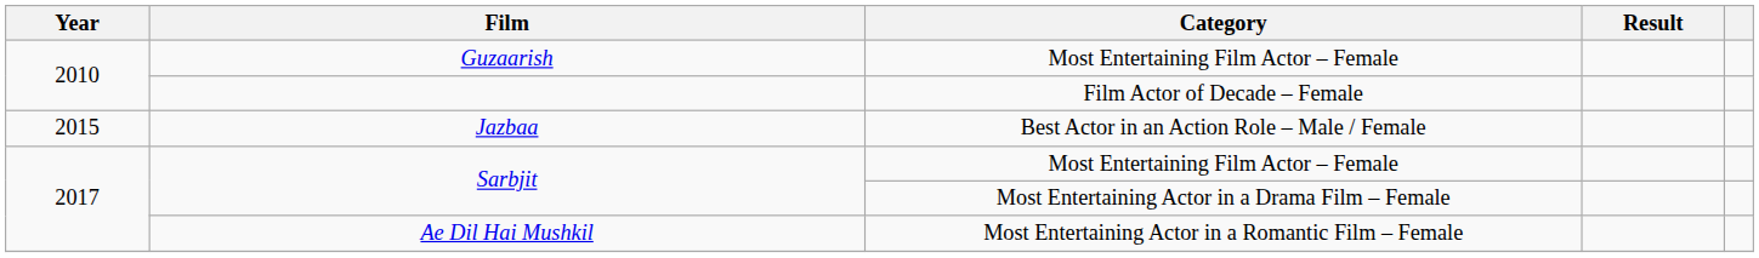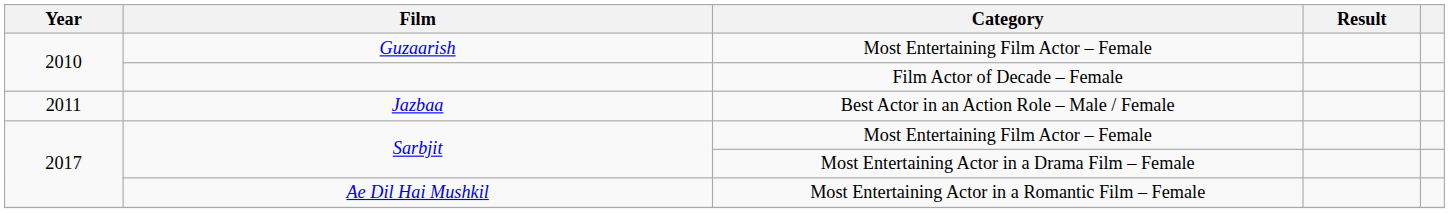Jazbaa | Year: 2015 -> 2011
